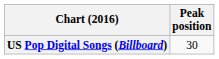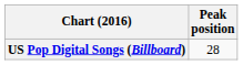US Pop Digital Songs (Billboard) | Peak position: 30 -> 28
